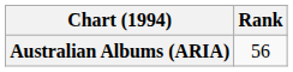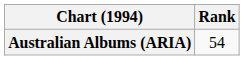Australian Albums (ARIA) | Rank: 56 -> 54
